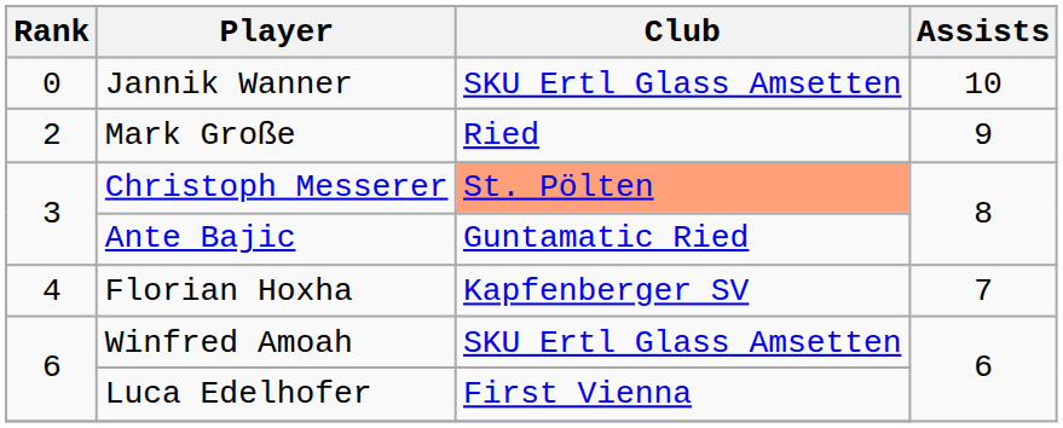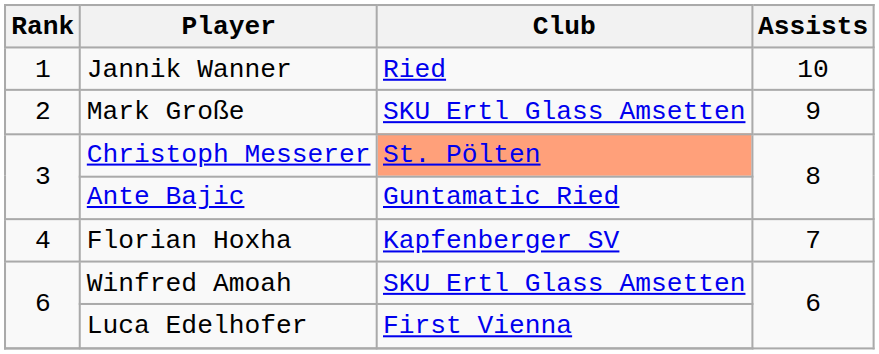Jannik Wanner | Rank: 0 -> 1
Jannik Wanner | Club: SKU Ertl Glass Amsetten -> Ried
Mark Große | Club: Ried -> SKU Ertl Glass Amsetten
